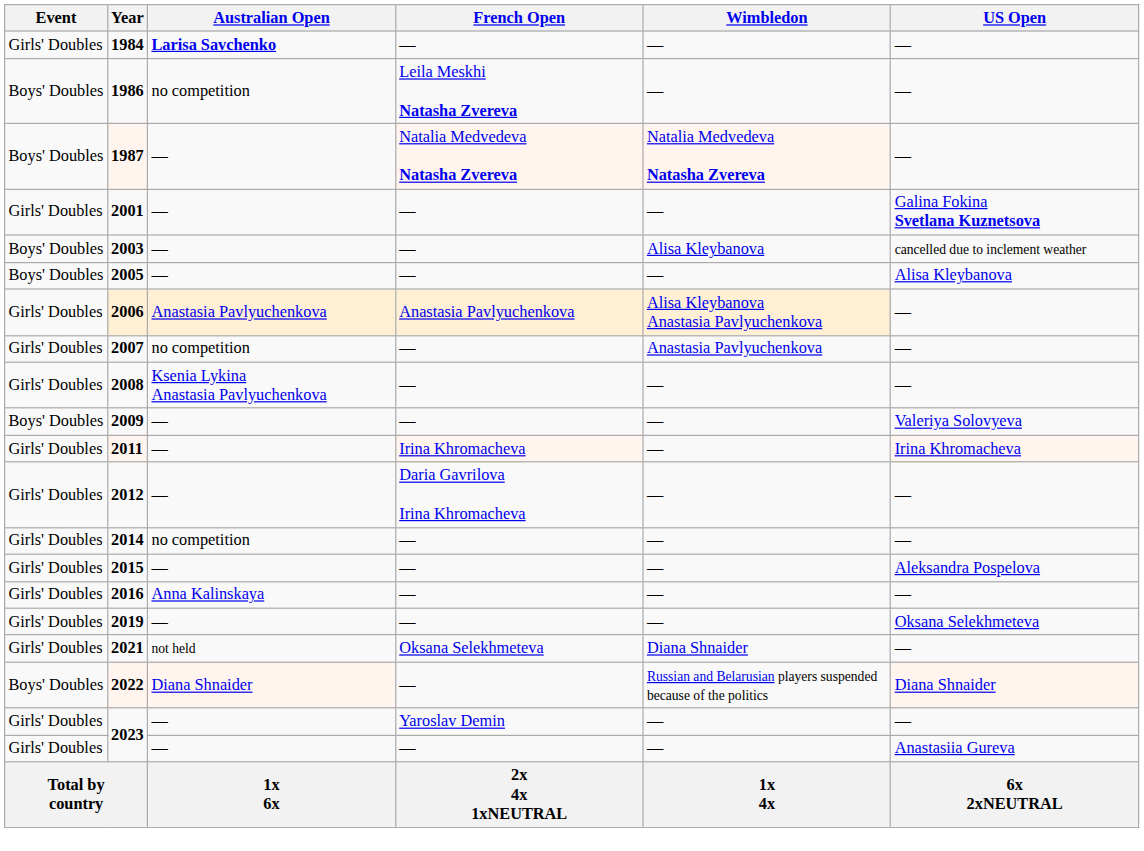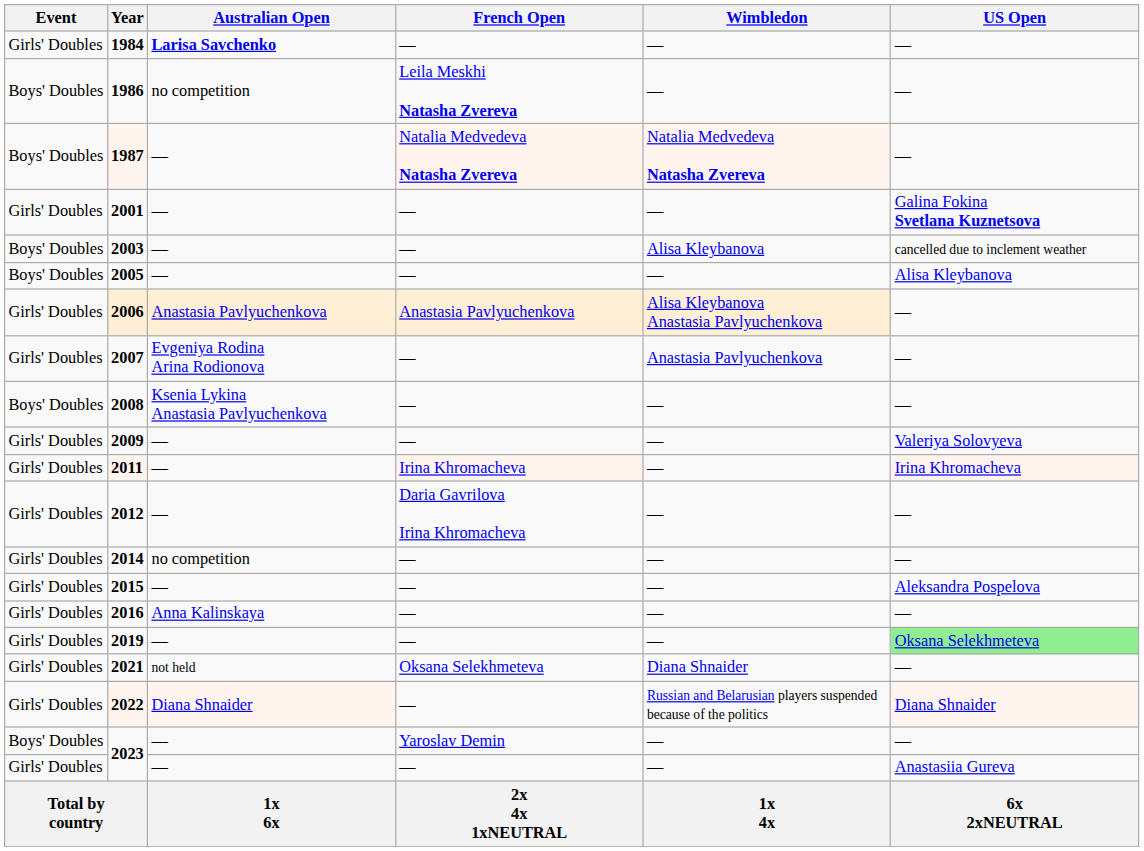2007 | Australian Open: no competition -> Evgeniya Rodina Arina Rodionova
2008 | Event: Girls' Doubles -> Boys' Doubles
2009 | Event: Boys' Doubles -> Girls' Doubles
2019 | US Open: no background -> lightgreen background
2022 | Event: Boys' Doubles -> Girls' Doubles
2023 / Yaroslav Demin | Event: Girls' Doubles -> Boys' Doubles
